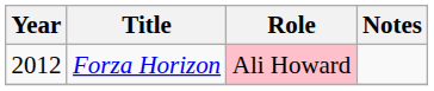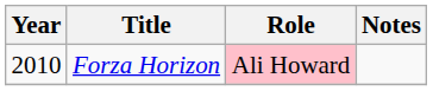Forza Horizon | Year: 2012 -> 2010
